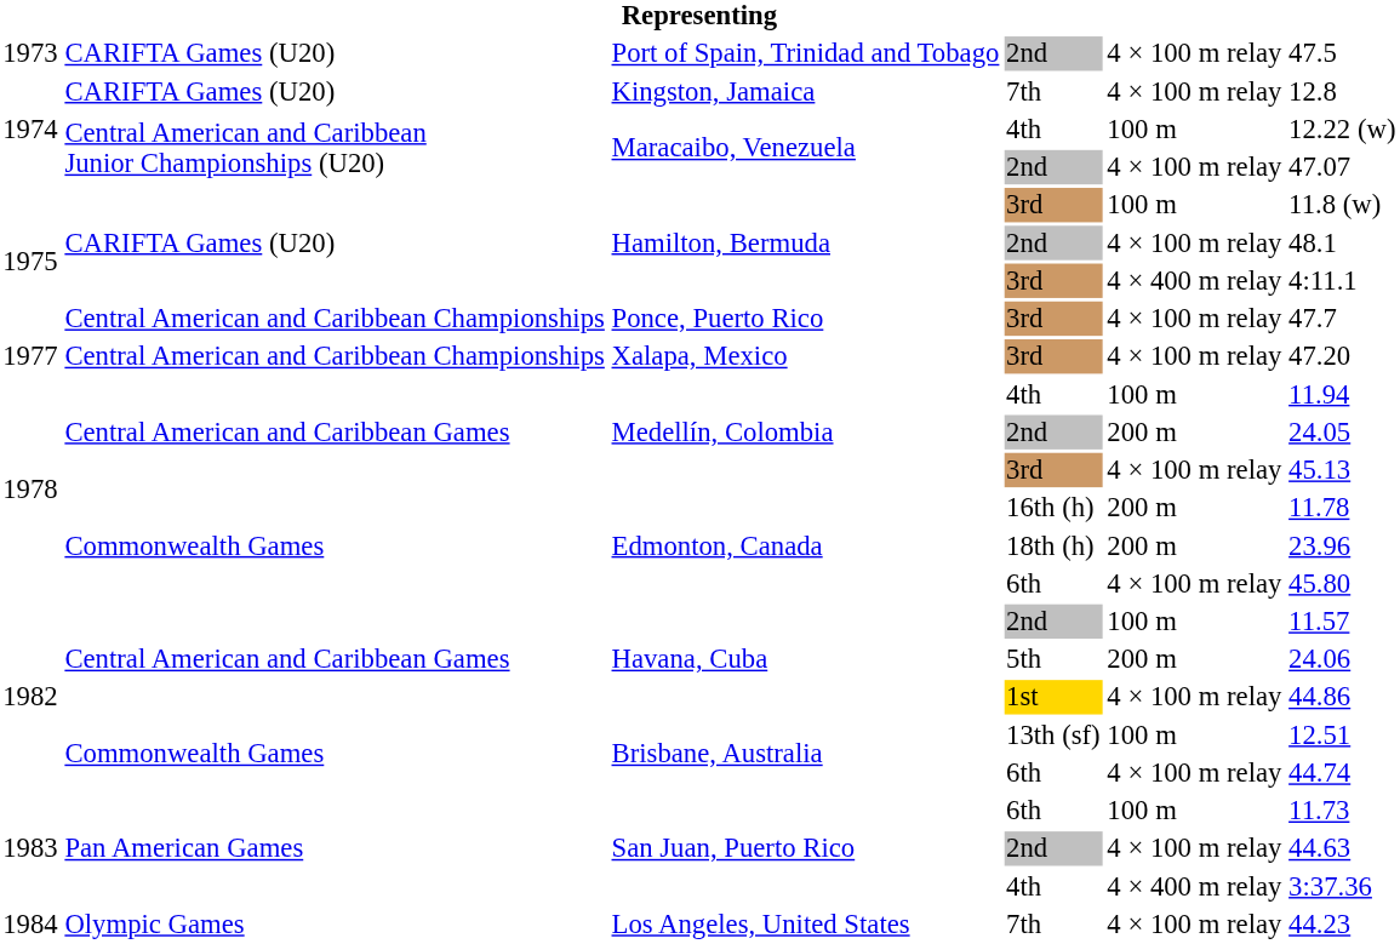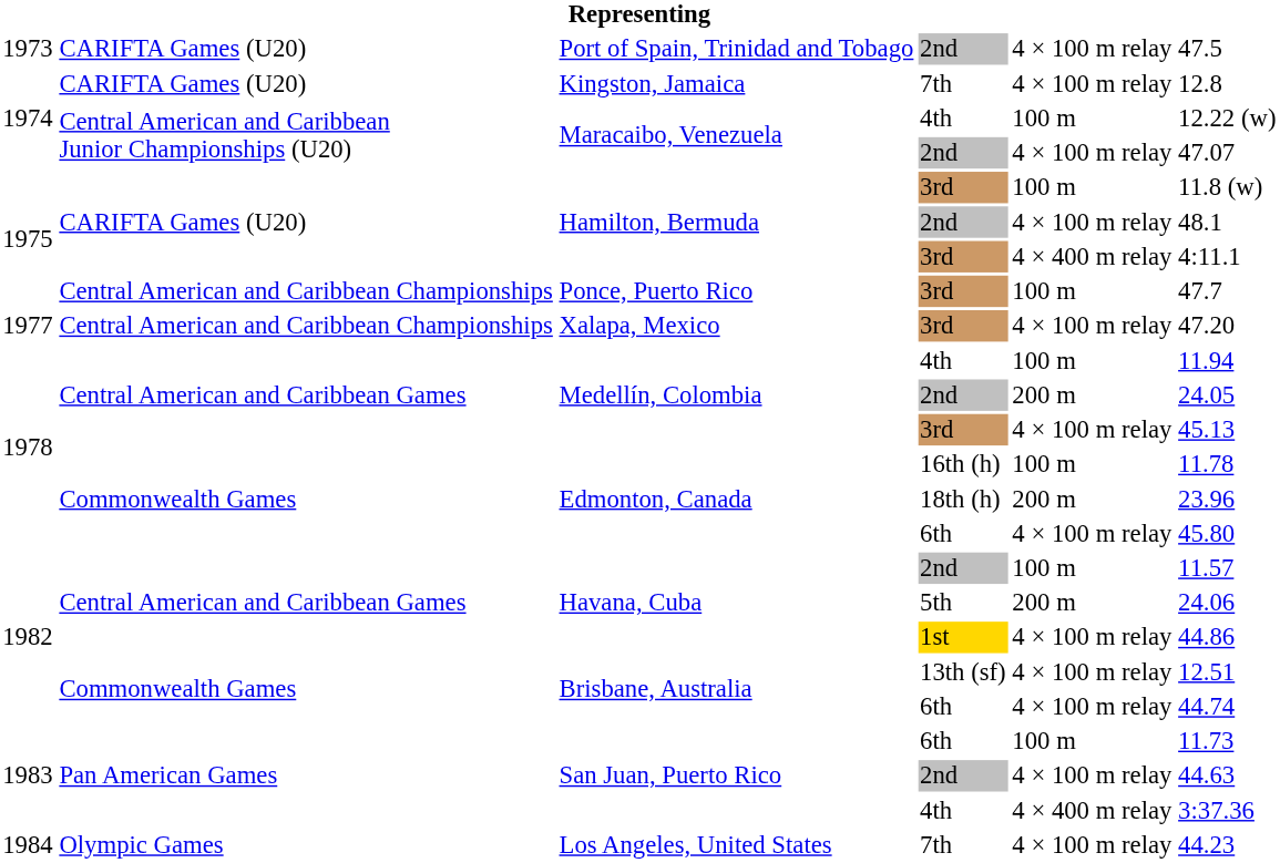Ponce, Puerto Rico | column 5: 4 × 100 m relay -> 100 m
Edmonton, Canada / 16th (h) | column 5: 200 m -> 100 m
Brisbane, Australia / 13th (sf) | column 5: 100 m -> 4 × 100 m relay
